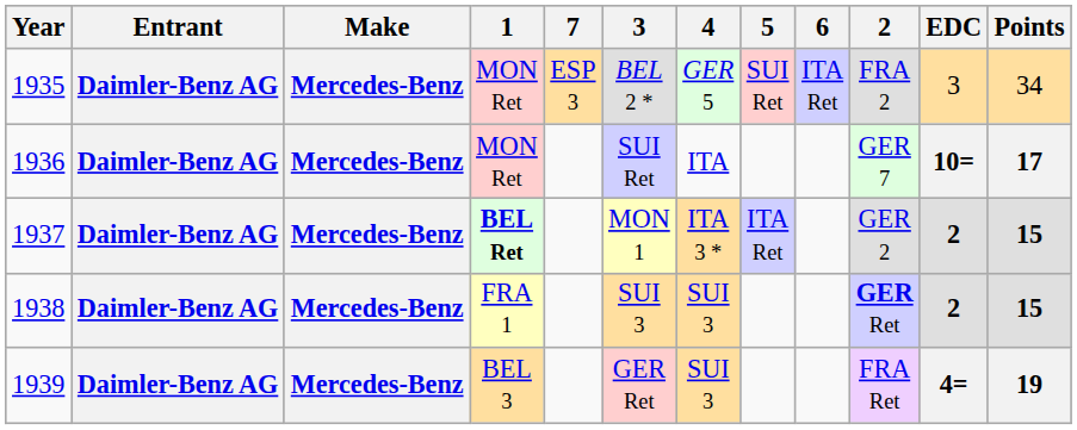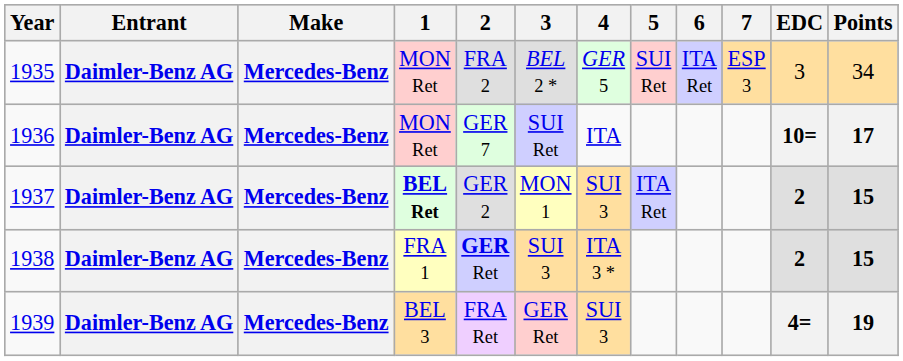columns swapped: 2 <-> 7
1937 | 4: ITA 3 * -> SUI 3
1938 | 4: SUI 3 -> ITA 3 *
